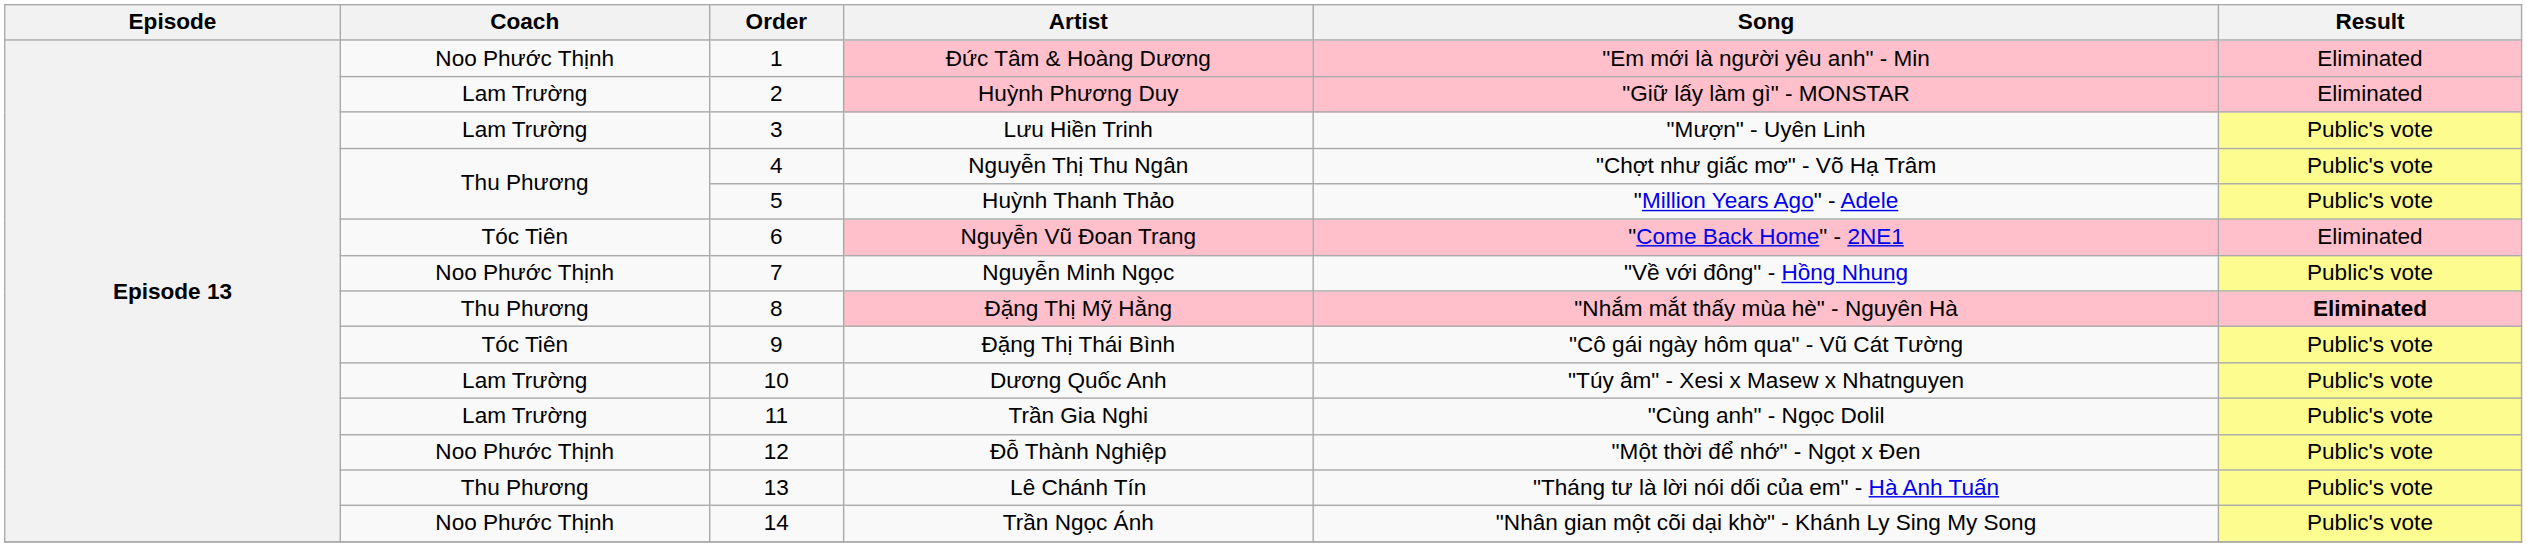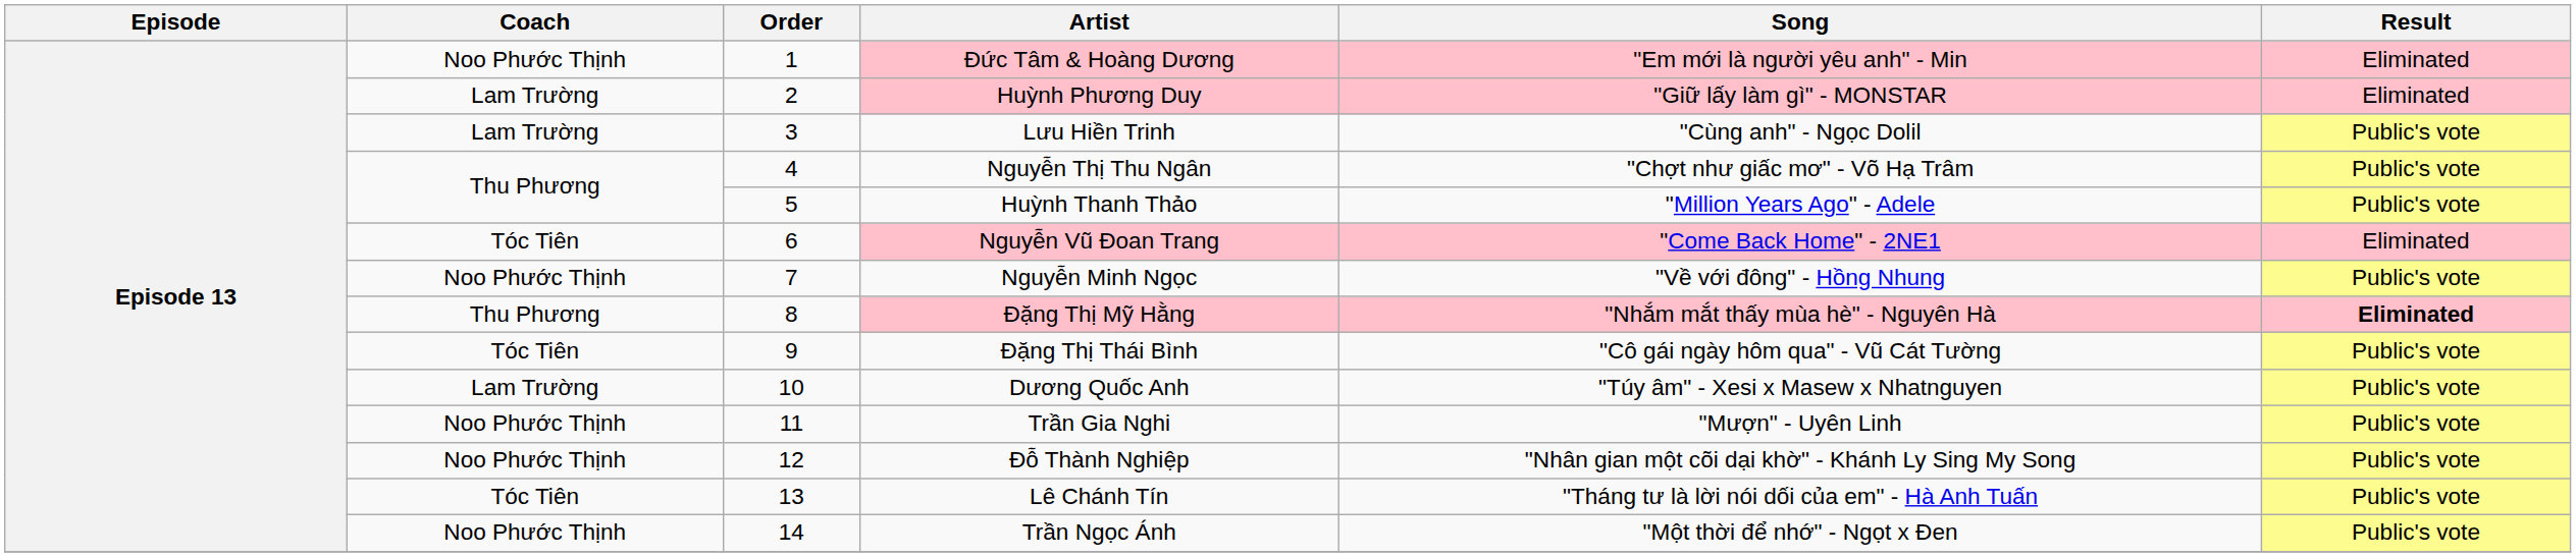Lưu Hiền Trinh | Song: "Mượn" - Uyên Linh -> "Cùng anh" - Ngọc Dolil
Trần Gia Nghi | Coach: Lam Trường -> Noo Phước Thịnh
Trần Gia Nghi | Song: "Cùng anh" - Ngọc Dolil -> "Mượn" - Uyên Linh
Đỗ Thành Nghiệp | Song: "Một thời để nhớ" - Ngọt x Đen -> "Nhân gian một cõi dại khờ" - Khánh Ly Sing My Song
Lê Chánh Tín | Coach: Thu Phương -> Tóc Tiên
Trần Ngọc Ánh | Song: "Nhân gian một cõi dại khờ" - Khánh Ly Sing My Song -> "Một thời để nhớ" - Ngọt x Đen
